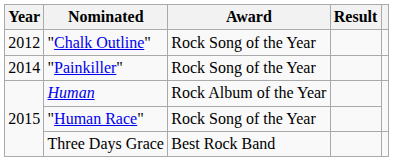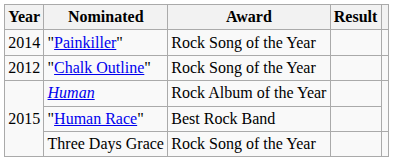rows swapped: "Chalk Outline" <-> "Painkiller"
"Human Race" | Award: Rock Song of the Year -> Best Rock Band
Three Days Grace | Award: Best Rock Band -> Rock Song of the Year
